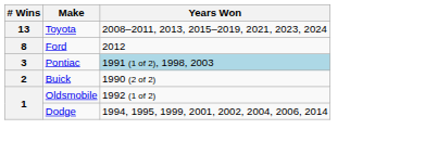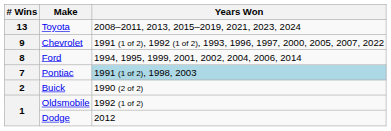+ row: 9 | Chevrolet | 1991 (1 of 2), 1992 (1 of 2), 1993, 1996, 1997, 2000, 2005, 2007, 2022
Ford | Years Won: 2012 -> 1994, 1995, 1999, 2001, 2002, 2004, 2006, 2014
Pontiac | # Wins: 3 -> 7
Dodge | Years Won: 1994, 1995, 1999, 2001, 2002, 2004, 2006, 2014 -> 2012
